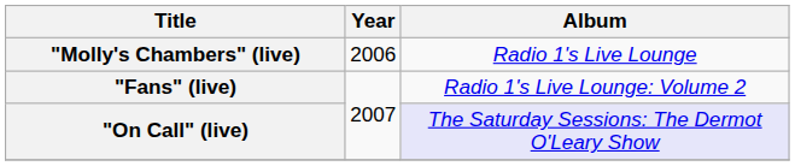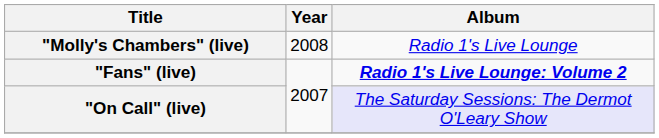"Molly's Chambers" (live) | Year: 2006 -> 2008
"Fans" (live) | Album: normal -> bold
